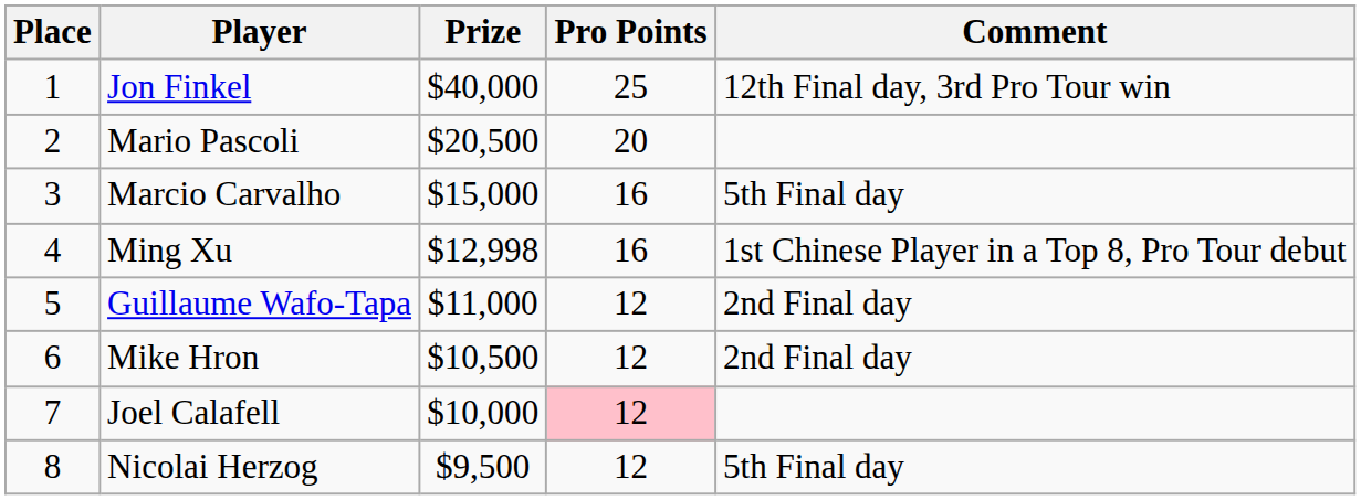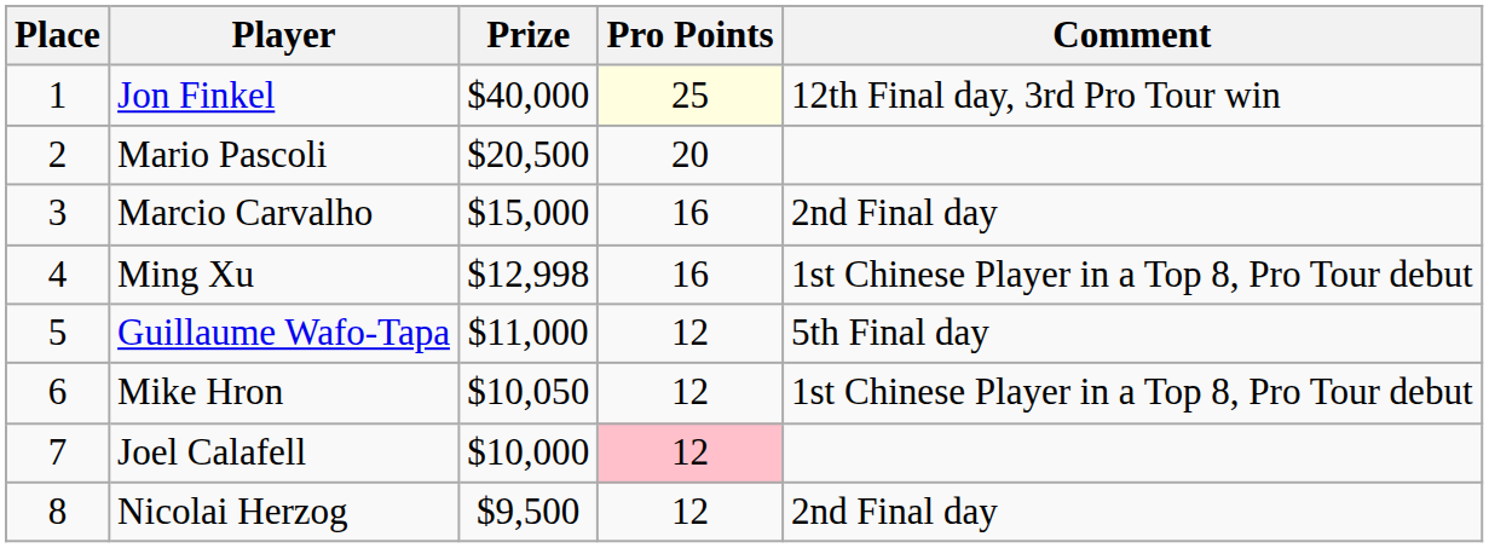Jon Finkel | Pro Points: no background -> lightyellow background
Marcio Carvalho | Comment: 5th Final day -> 2nd Final day
Guillaume Wafo-Tapa | Comment: 2nd Final day -> 5th Final day
Mike Hron | Prize: $10,500 -> $10,050
Mike Hron | Comment: 2nd Final day -> 1st Chinese Player in a Top 8, Pro Tour debut
Nicolai Herzog | Comment: 5th Final day -> 2nd Final day
